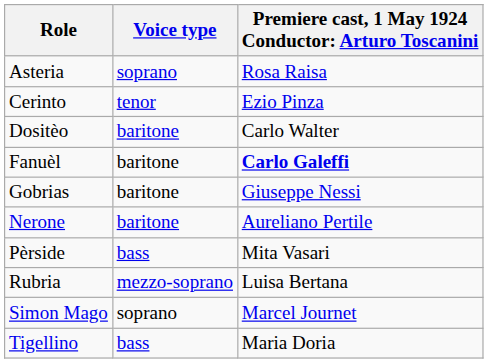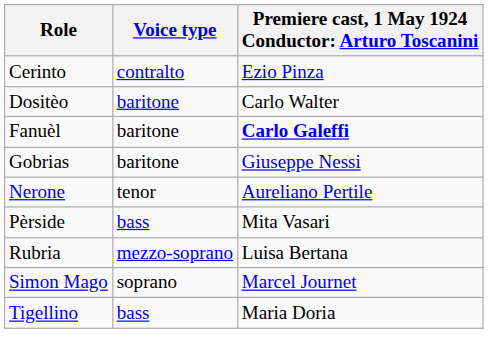- row: Asteria | soprano | Rosa Raisa
Cerinto | Voice type: tenor -> contralto
Nerone | Voice type: baritone -> tenor
